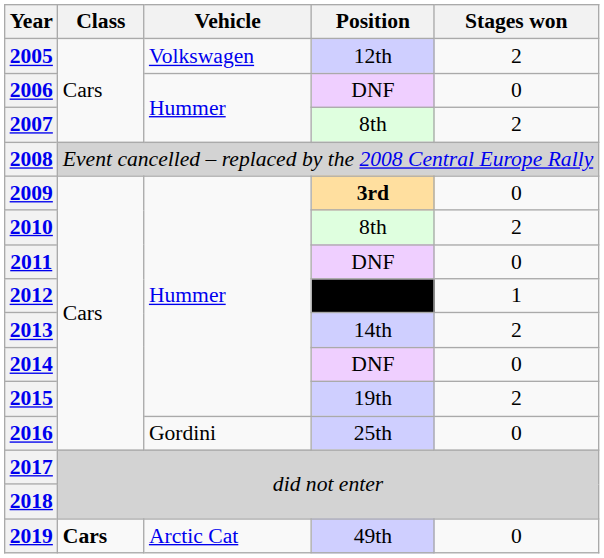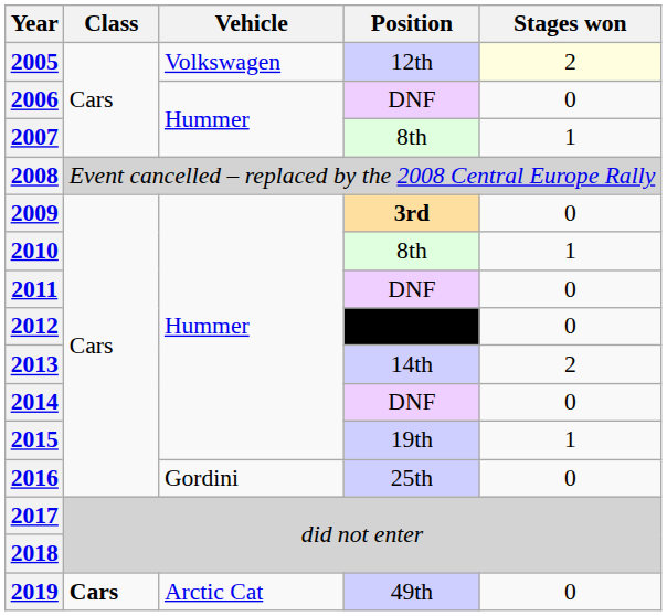2005 | Stages won: no background -> lightyellow background
2007 | Stages won: 2 -> 1
2010 | Stages won: 2 -> 1
2012 | Stages won: 1 -> 0
2015 | Stages won: 2 -> 1
